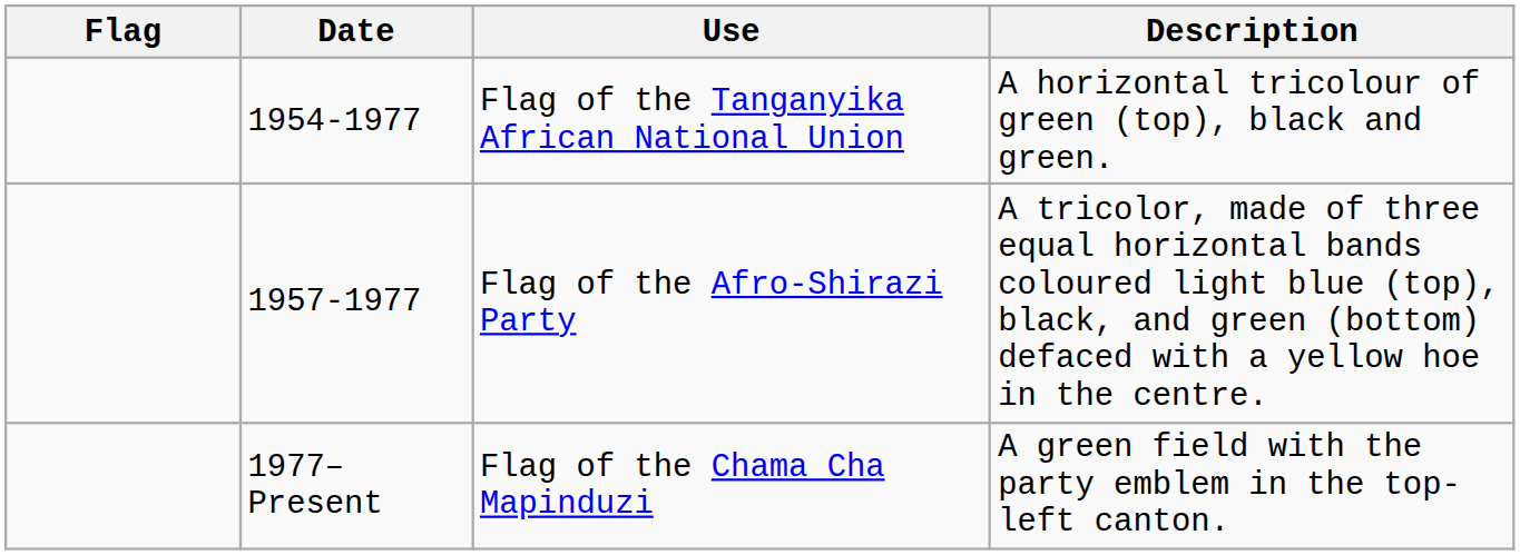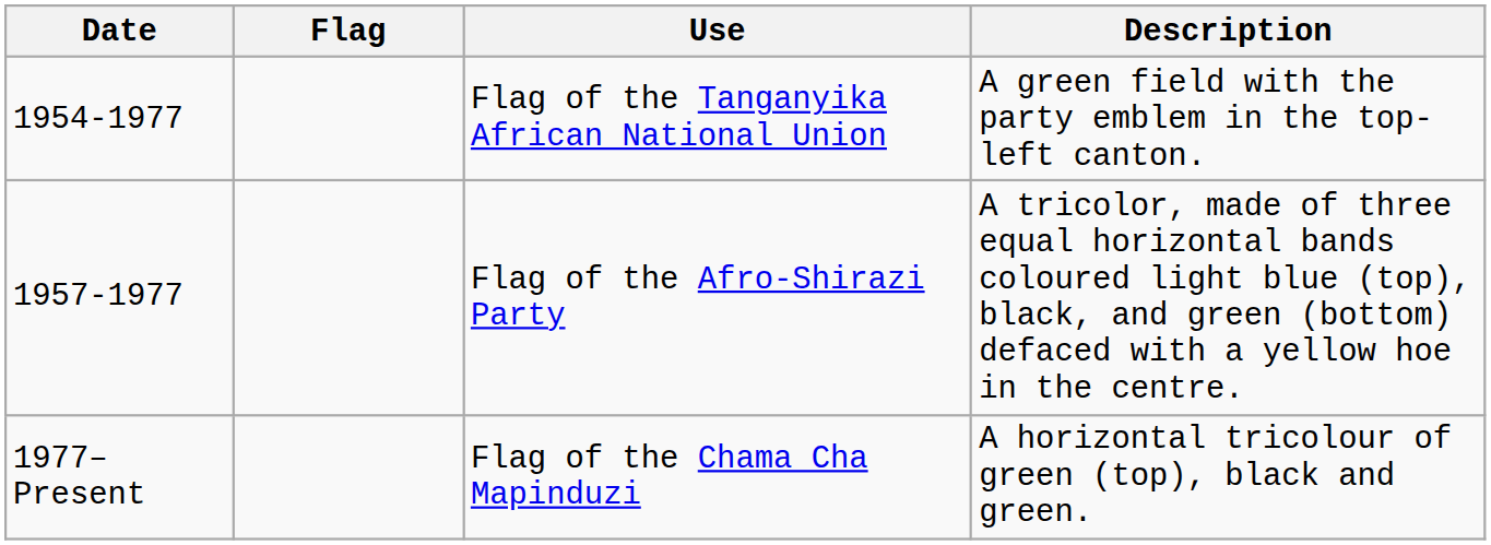columns swapped: Flag <-> Date
Flag of the Tanganyika African National Union | Description: A horizontal tricolour of green (top), black and green. -> A green field with the party emblem in the top-left canton.
Flag of the Chama Cha Mapinduzi | Description: A green field with the party emblem in the top-left canton. -> A horizontal tricolour of green (top), black and green.
